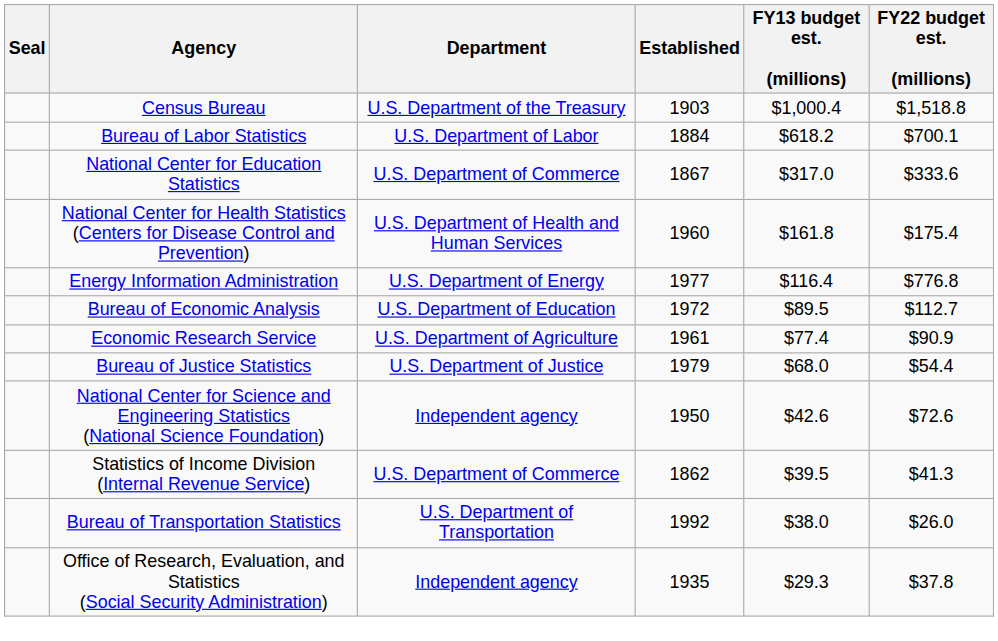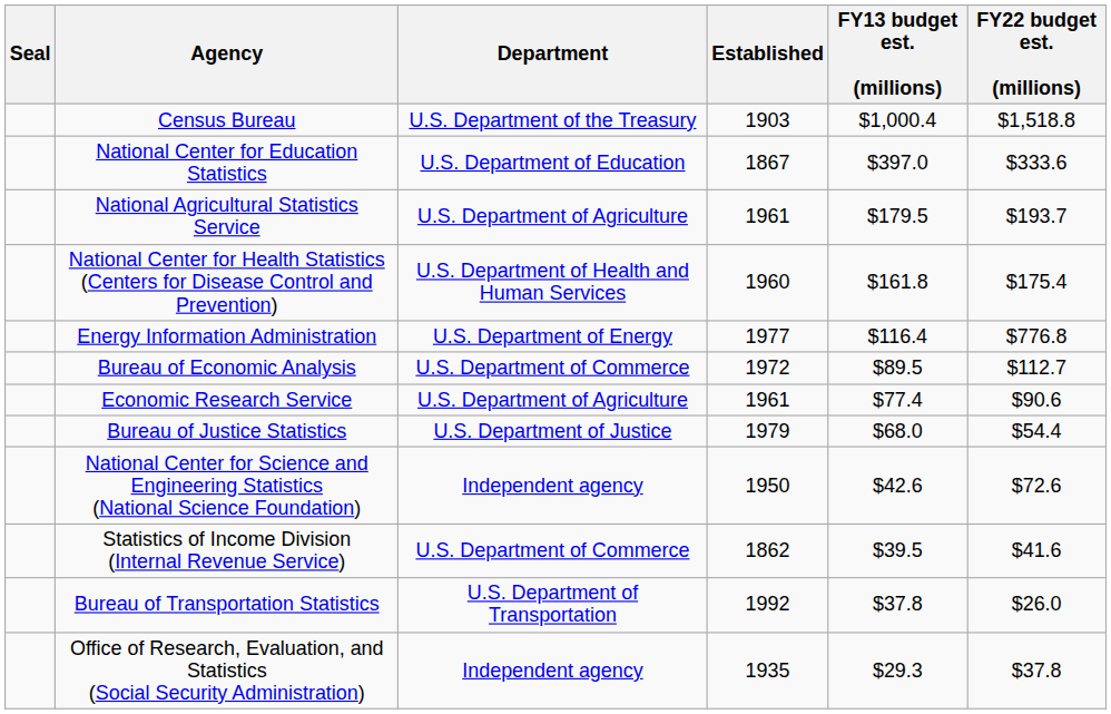- row: Bureau of Labor Statistics | U.S. Department of Labor | 1884 | $618.2 | $700.1
National Center for Education Statistics | Department: U.S. Department of Commerce -> U.S. Department of Education
National Center for Education Statistics | FY13 budget est. (millions): $317.0 -> $397.0
+ row: National Agricultural Statistics Service | U.S. Department of Agriculture | 1961 | $179.5 | $193.7
Bureau of Economic Analysis | Department: U.S. Department of Education -> U.S. Department of Commerce
Economic Research Service | FY22 budget est. (millions): $90.9 -> $90.6
Statistics of Income Division (Internal Revenue Service) | FY22 budget est. (millions): $41.3 -> $41.6
Bureau of Transportation Statistics | FY13 budget est. (millions): $38.0 -> $37.8
